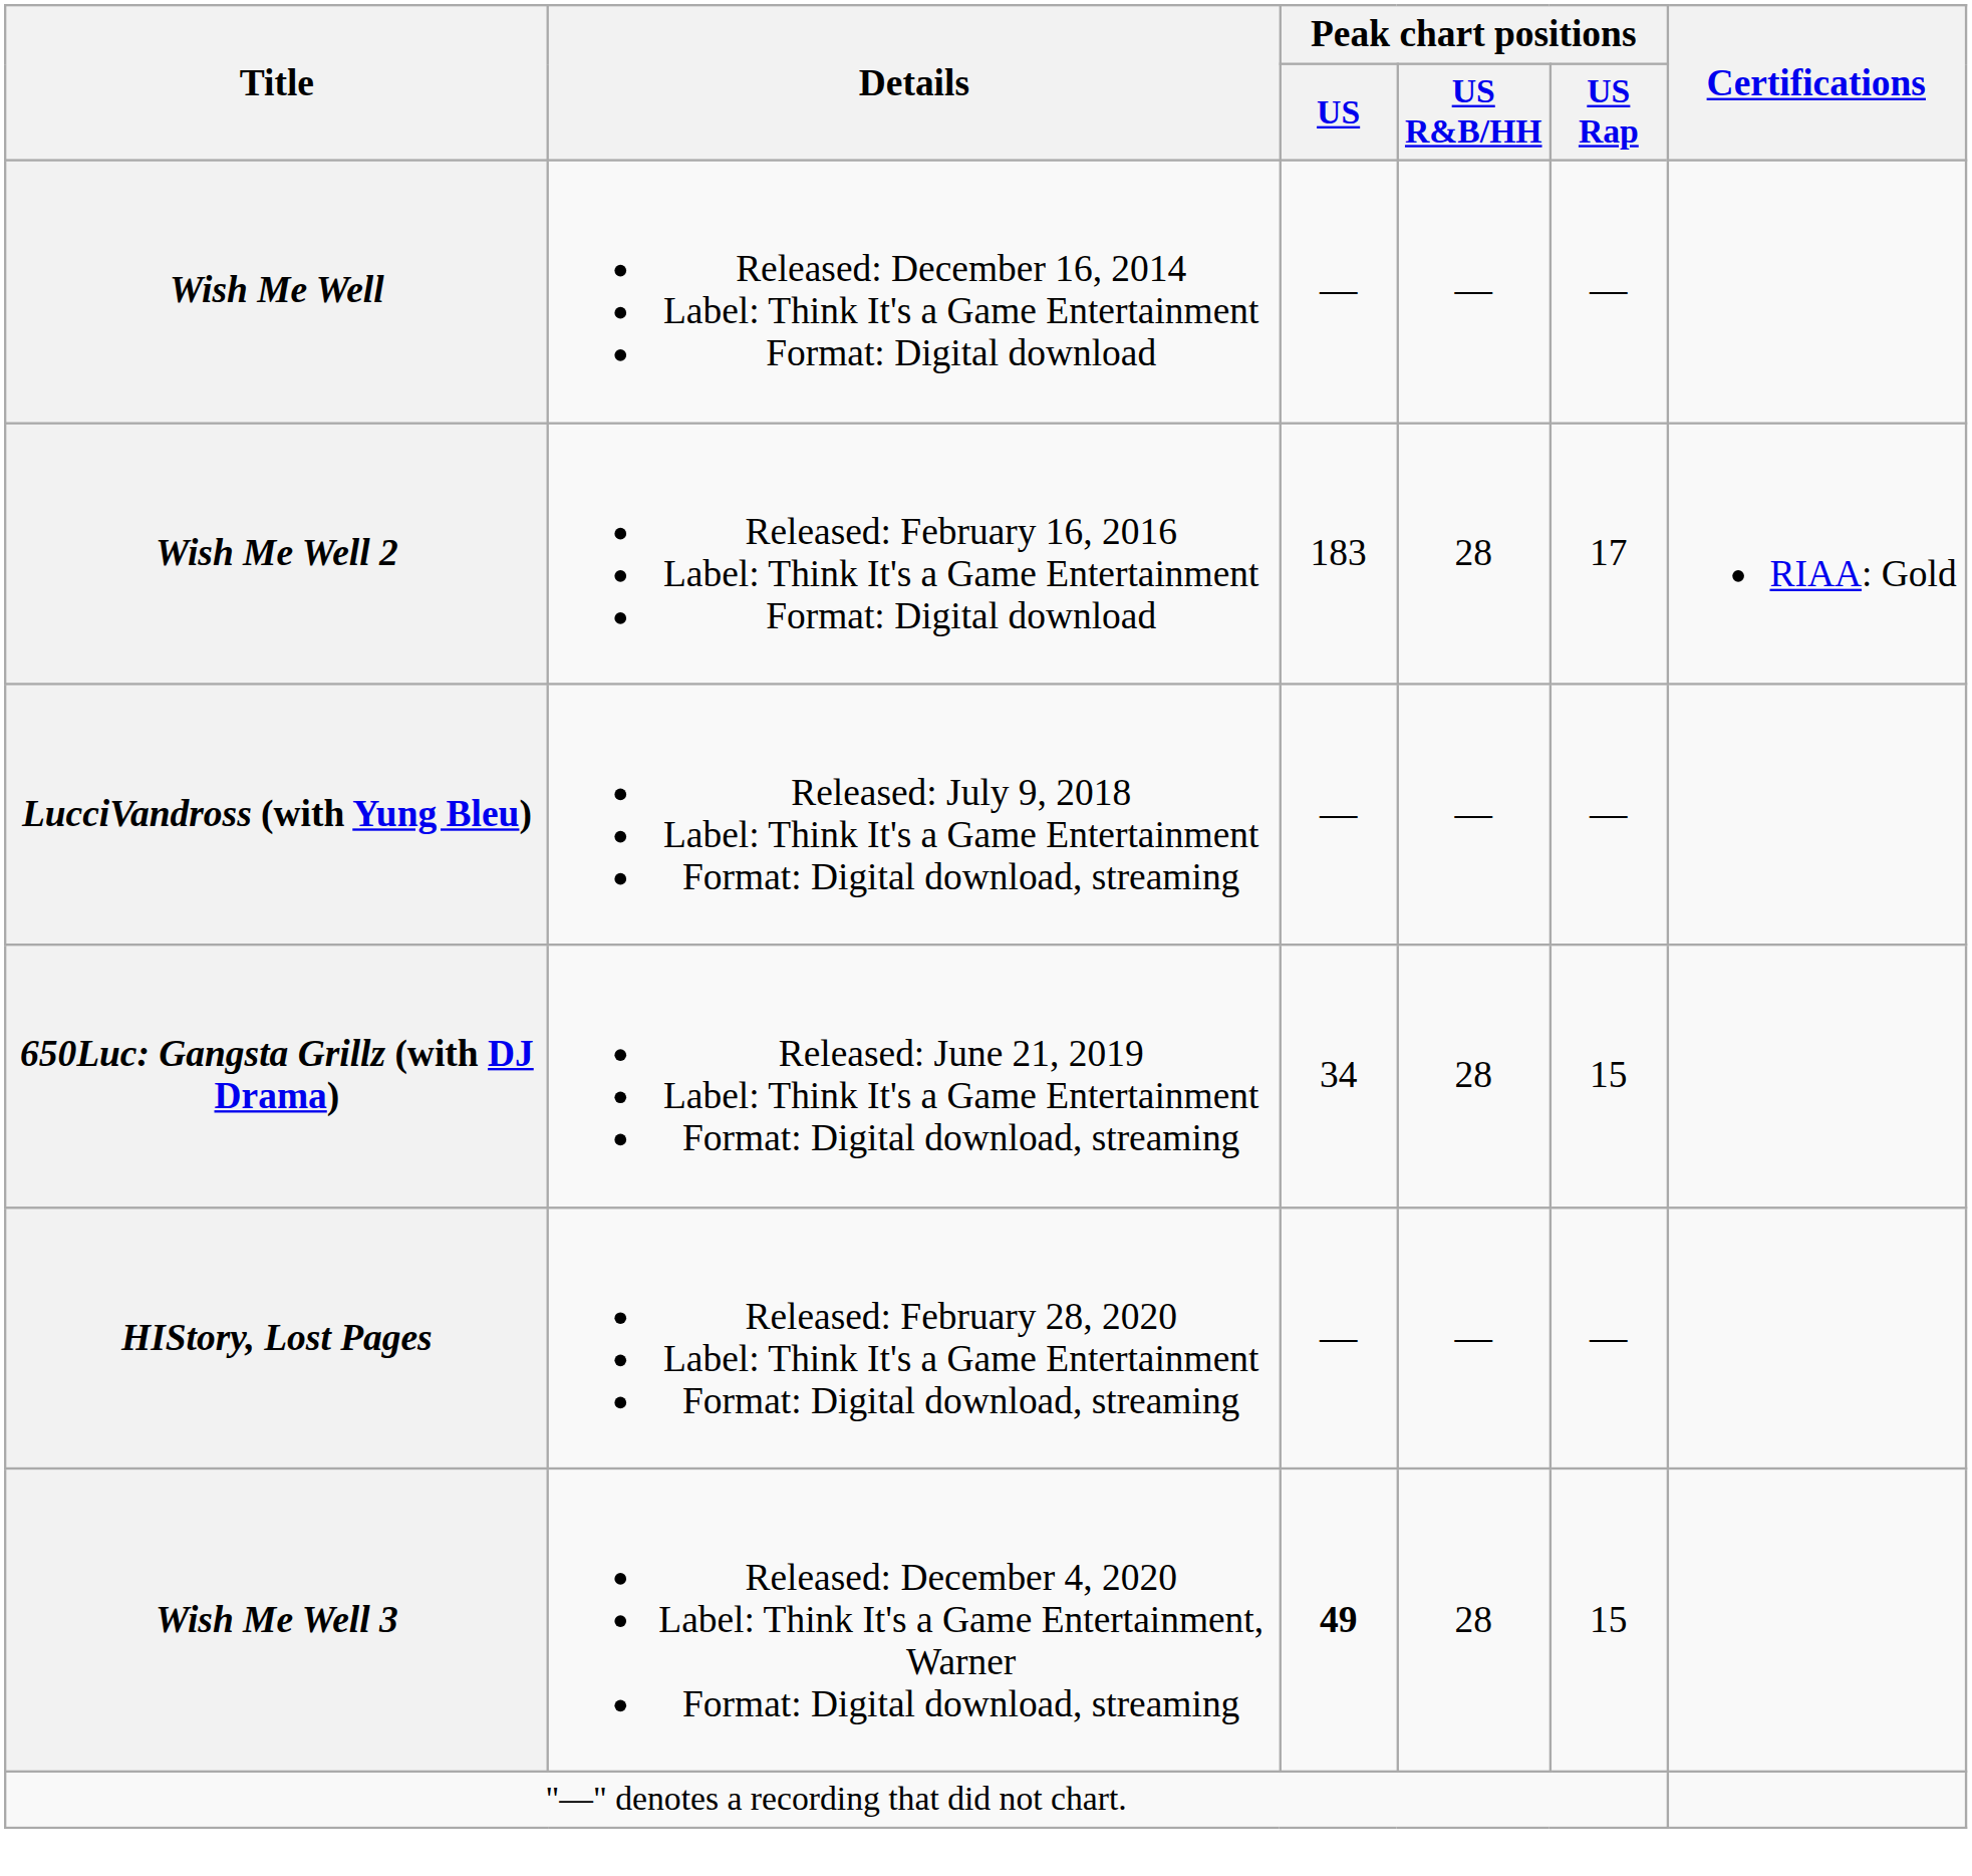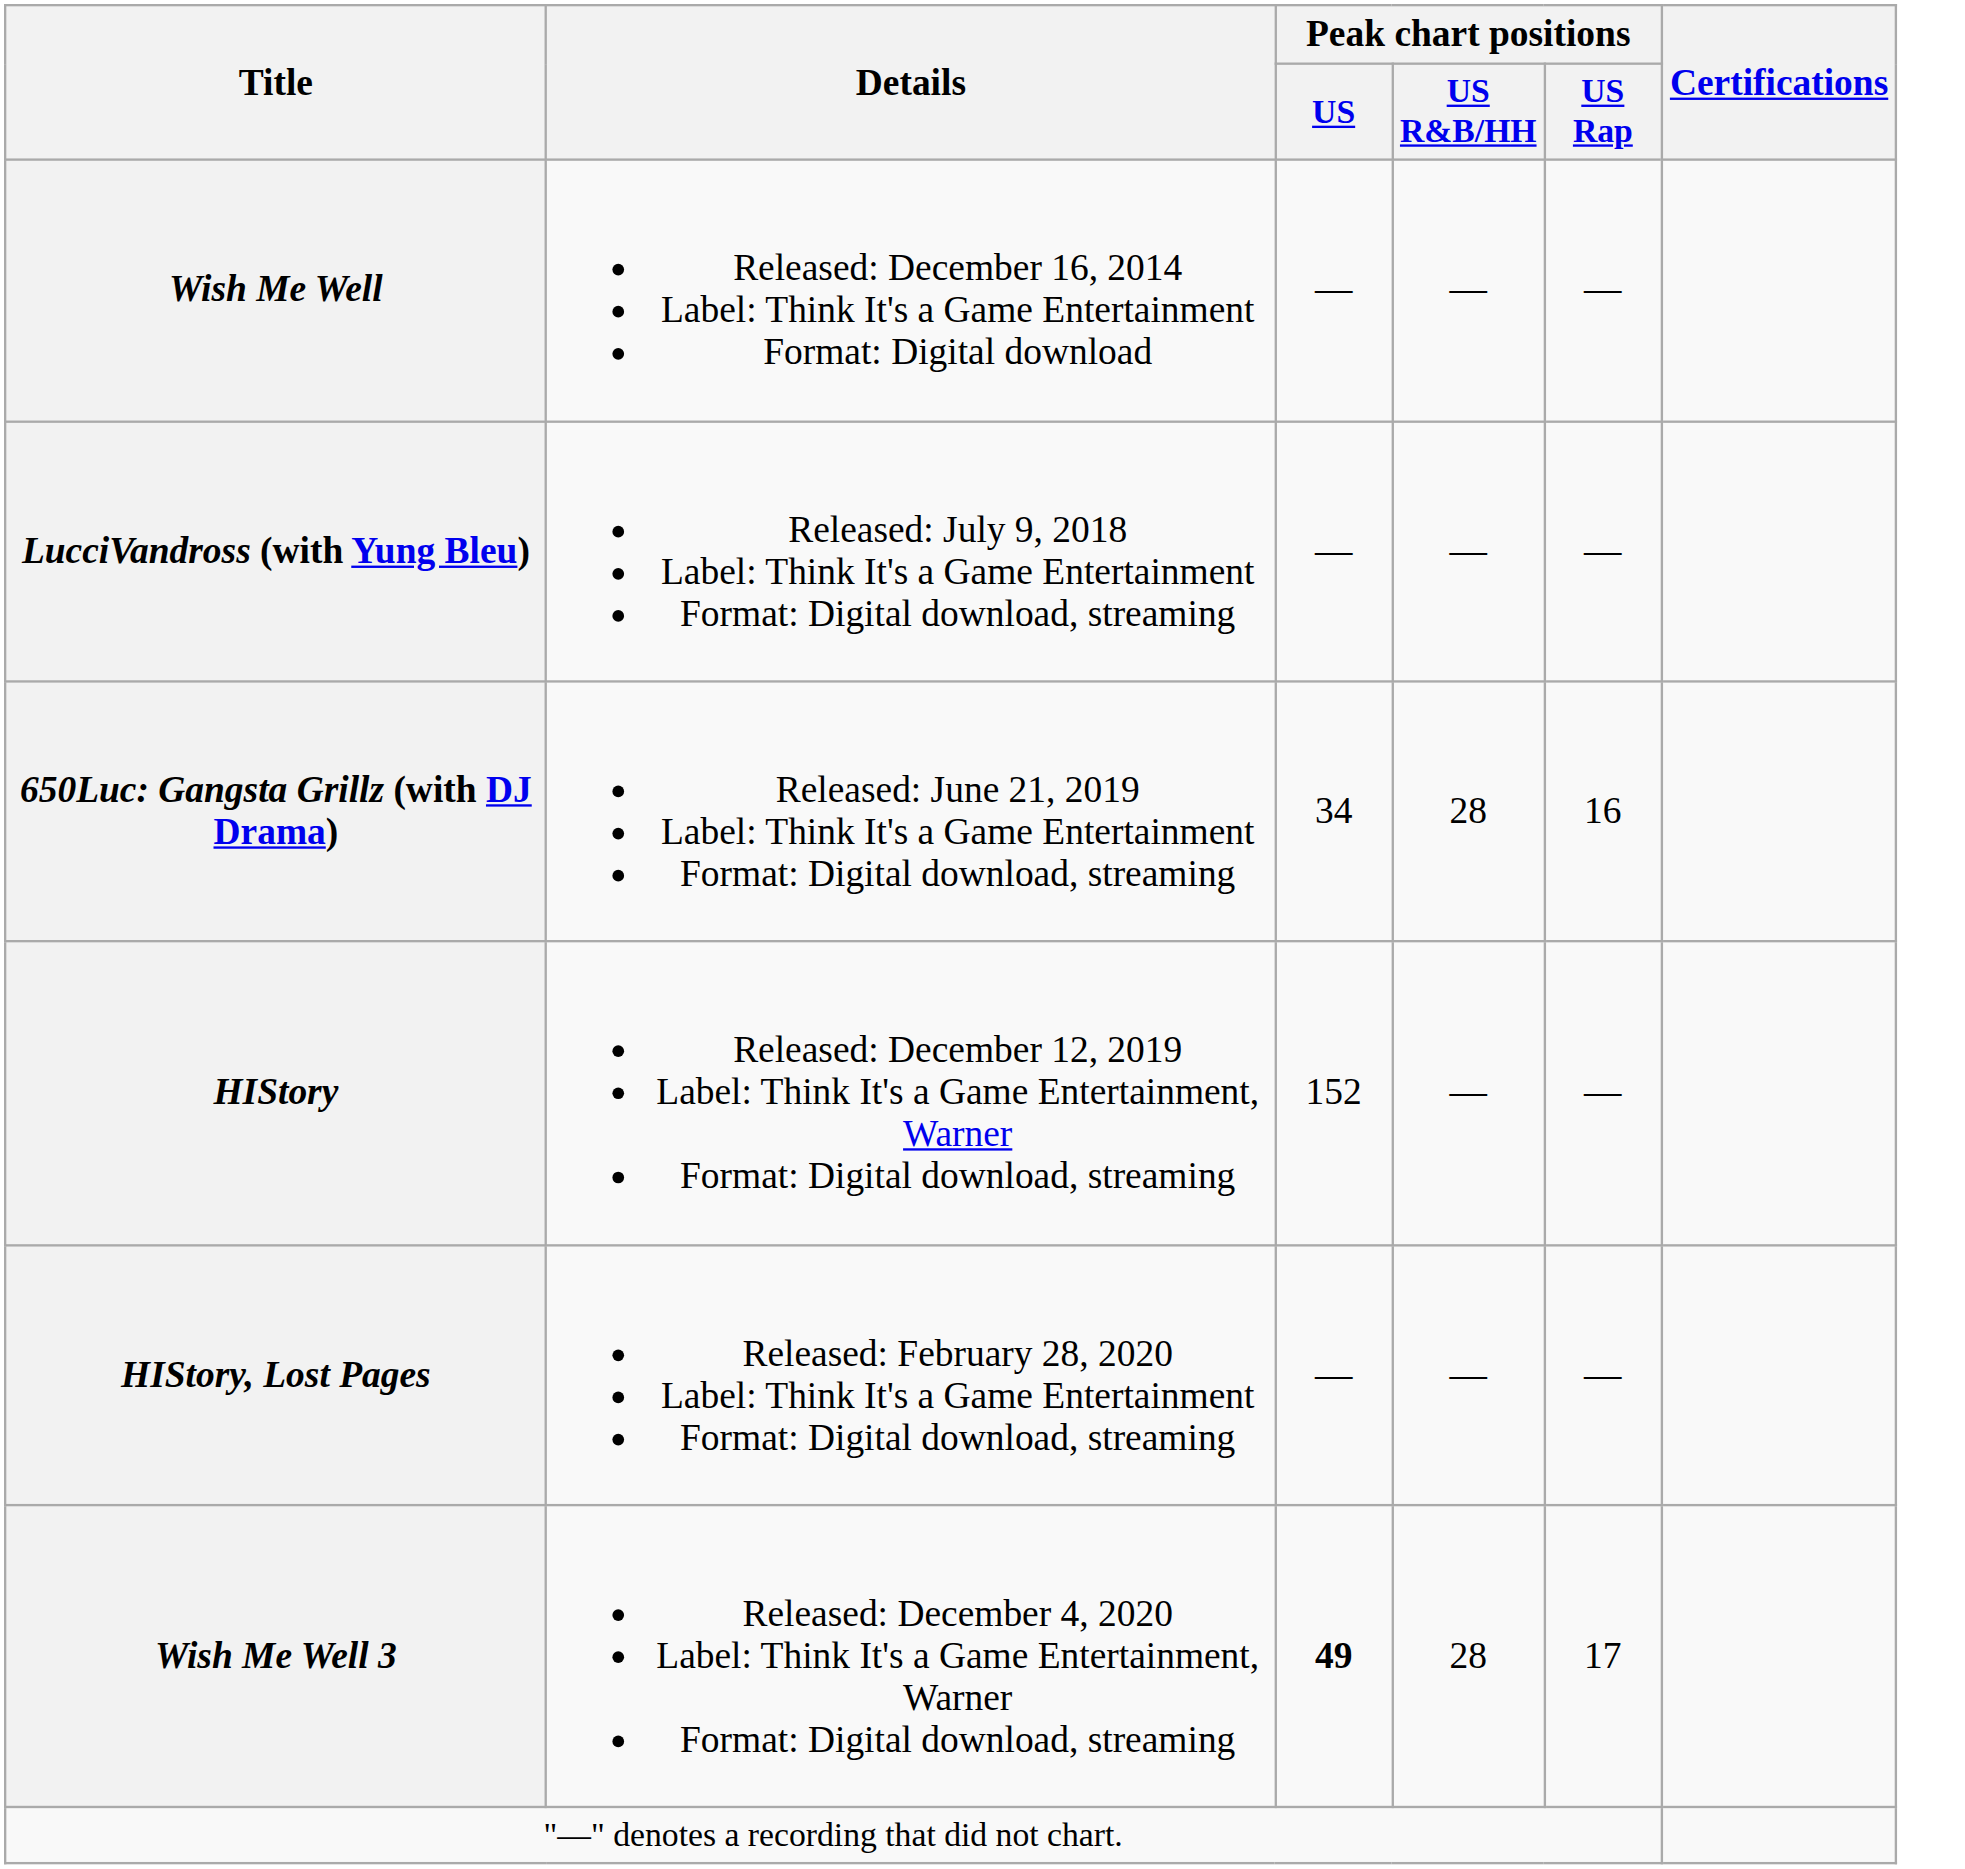- row: Wish Me Well 2 | Released: February 16, 2016 Label: Think It's a Game Entertainment Format: Digital download | 183 | 28 | 17 | RIAA: Gold
650Luc: Gangsta Grillz (with DJ Drama) | Peak chart positions / US Rap: 15 -> 16
+ row: HIStory | Released: December 12, 2019 Label: Think It's a Game Entertainment, Warner Format: Digital download, streaming | 152 | — | —
Wish Me Well 3 | Peak chart positions / US Rap: 15 -> 17
